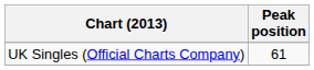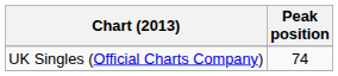UK Singles (Official Charts Company) | Peak position: 61 -> 74
